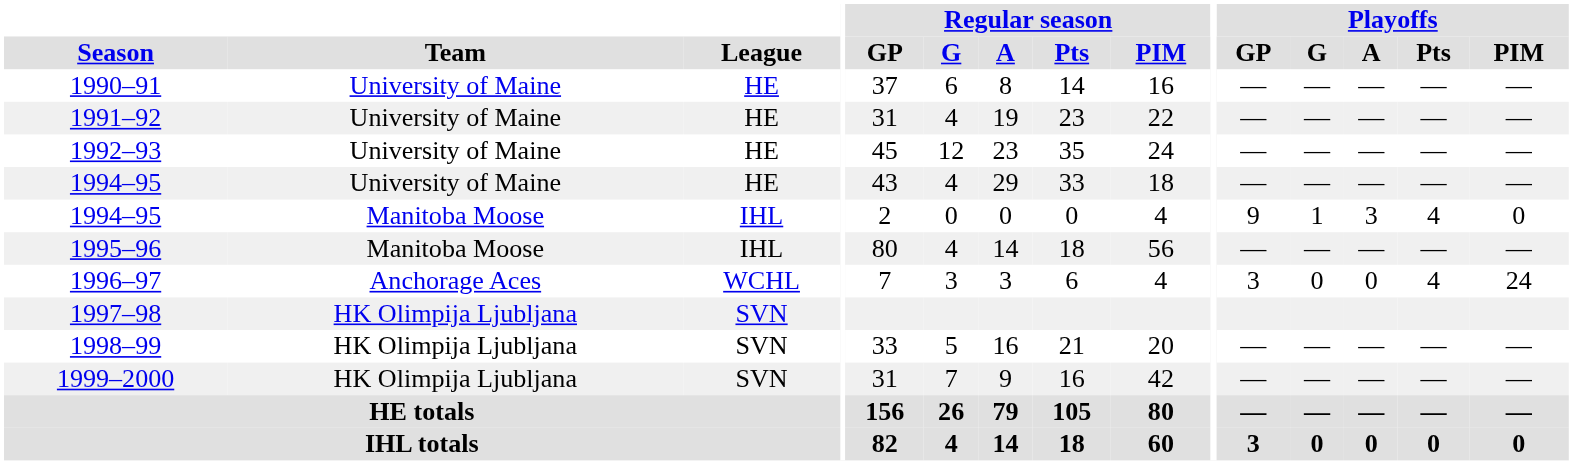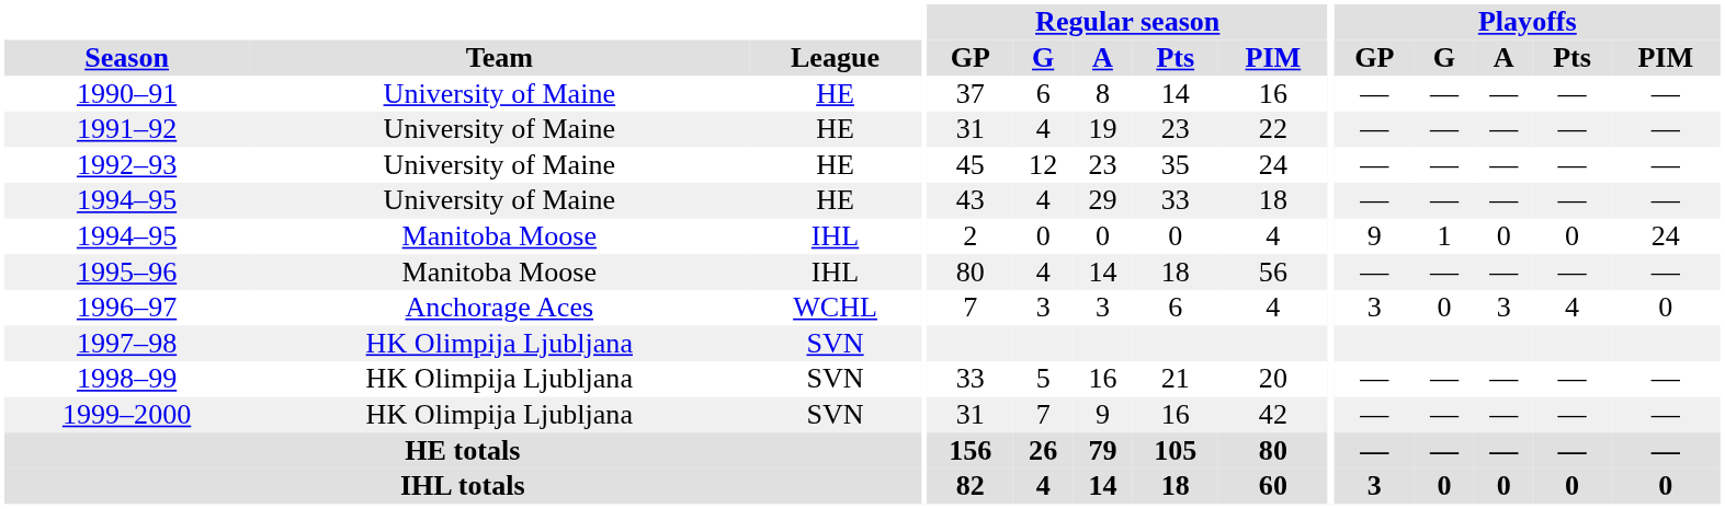1994–95 / Manitoba Moose | Playoffs / A: 3 -> 0
1994–95 / Manitoba Moose | Playoffs / Pts: 4 -> 0
1994–95 / Manitoba Moose | Playoffs / PIM: 0 -> 24
1996–97 | Playoffs / A: 0 -> 3
1996–97 | Playoffs / PIM: 24 -> 0
